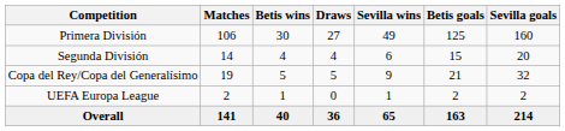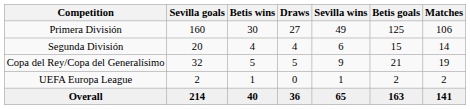columns swapped: Matches <-> Sevilla goals
